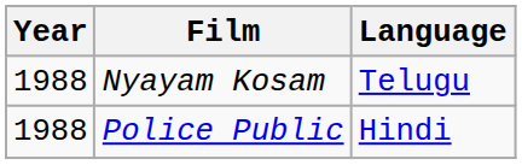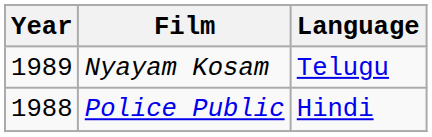Nyayam Kosam | Year: 1988 -> 1989
